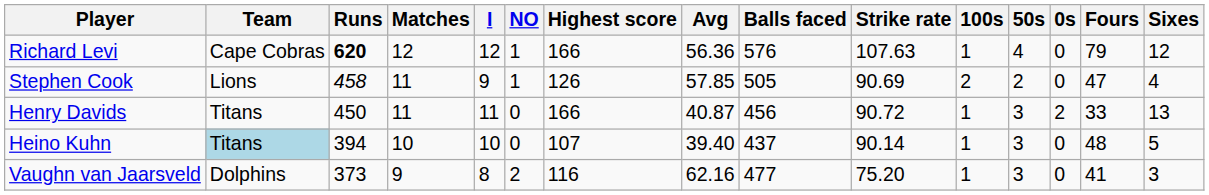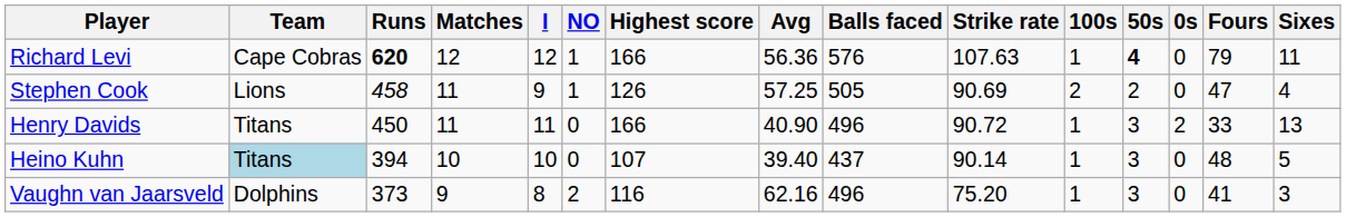Richard Levi | 50s: normal -> bold
Richard Levi | Sixes: 12 -> 11
Stephen Cook | Avg: 57.85 -> 57.25
Henry Davids | Avg: 40.87 -> 40.90
Henry Davids | Balls faced: 456 -> 496
Vaughn van Jaarsveld | Balls faced: 477 -> 496
